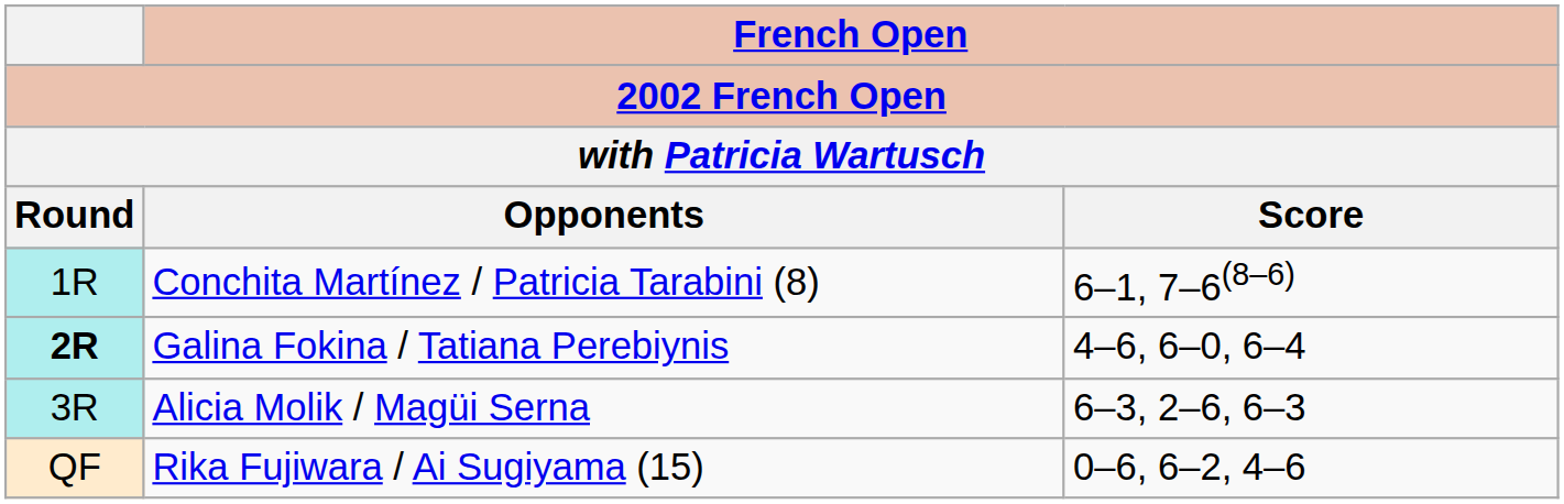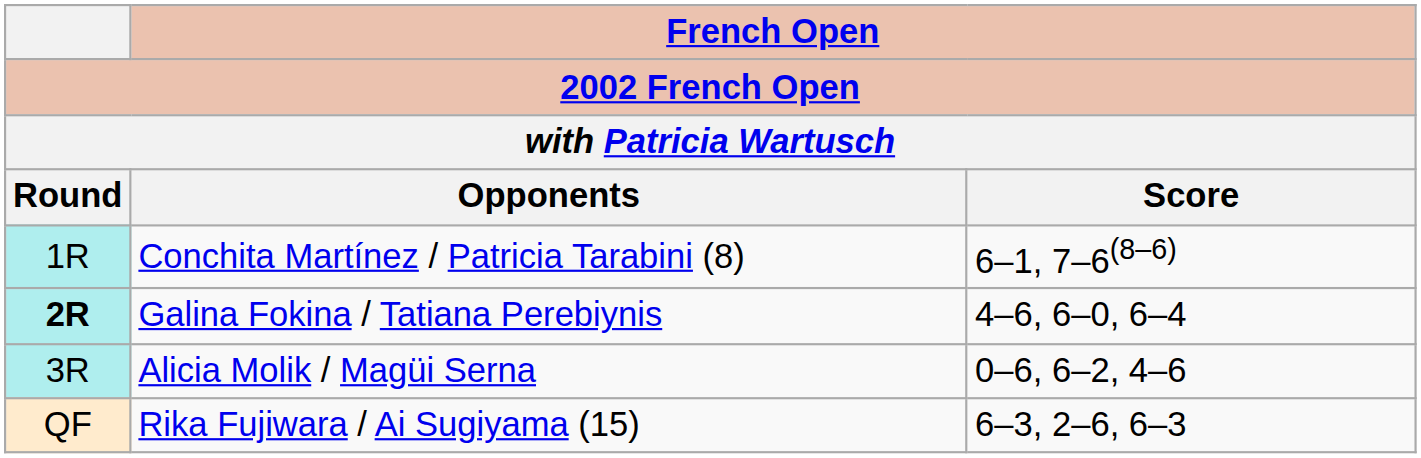Alicia Molik / Magüi Serna | French Open / Score: 6–3, 2–6, 6–3 -> 0–6, 6–2, 4–6
Rika Fujiwara / Ai Sugiyama (15) | French Open / Score: 0–6, 6–2, 4–6 -> 6–3, 2–6, 6–3
